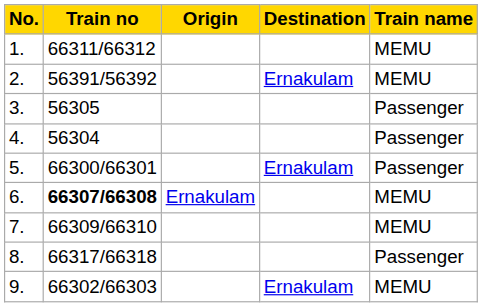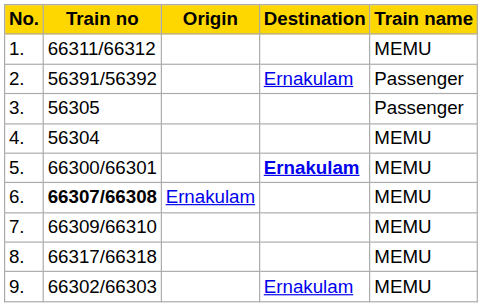2. | Train name: MEMU -> Passenger
4. | Train name: Passenger -> MEMU
5. | Destination: normal -> bold
5. | Train name: Passenger -> MEMU
8. | Train name: Passenger -> MEMU
